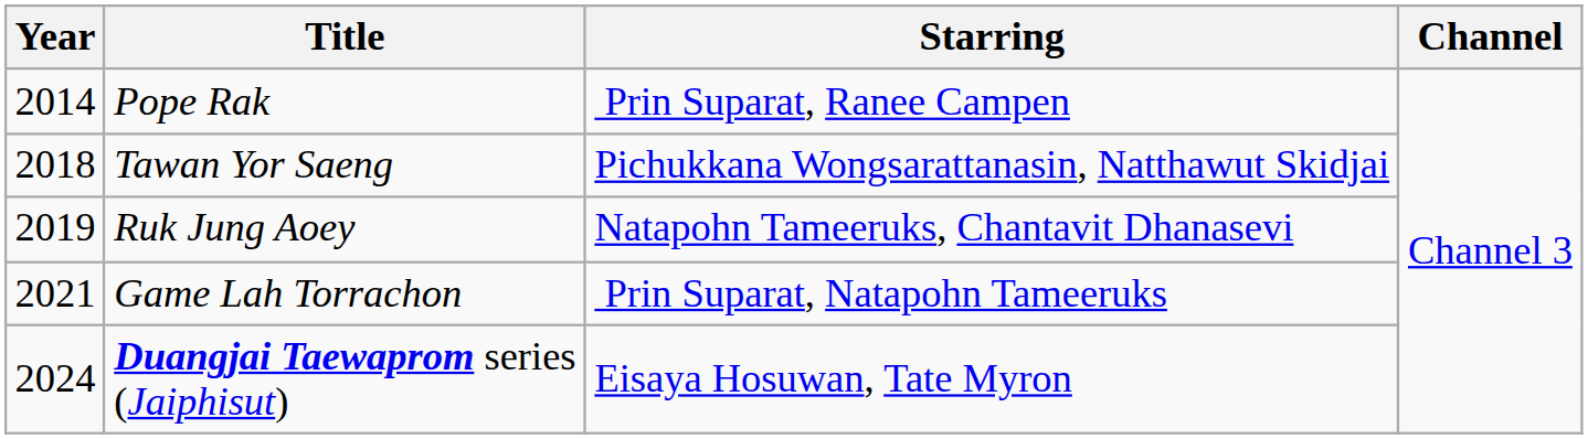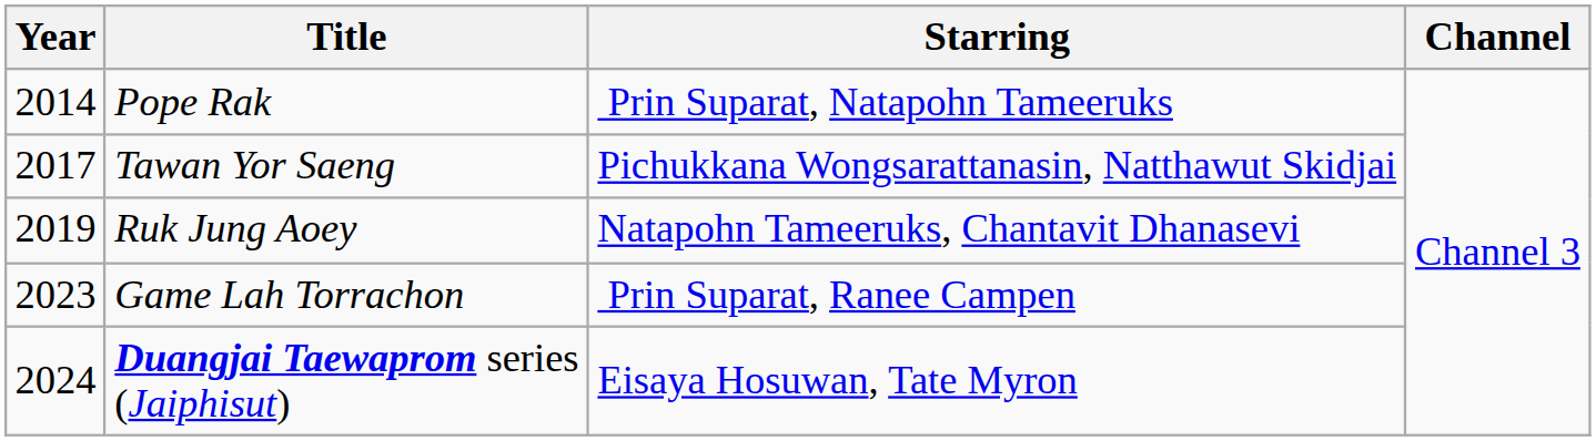Pope Rak | Starring: Prin Suparat, Ranee Campen -> Prin Suparat, Natapohn Tameeruks
Tawan Yor Saeng | Year: 2018 -> 2017
Game Lah Torrachon | Year: 2021 -> 2023
Game Lah Torrachon | Starring: Prin Suparat, Natapohn Tameeruks -> Prin Suparat, Ranee Campen
